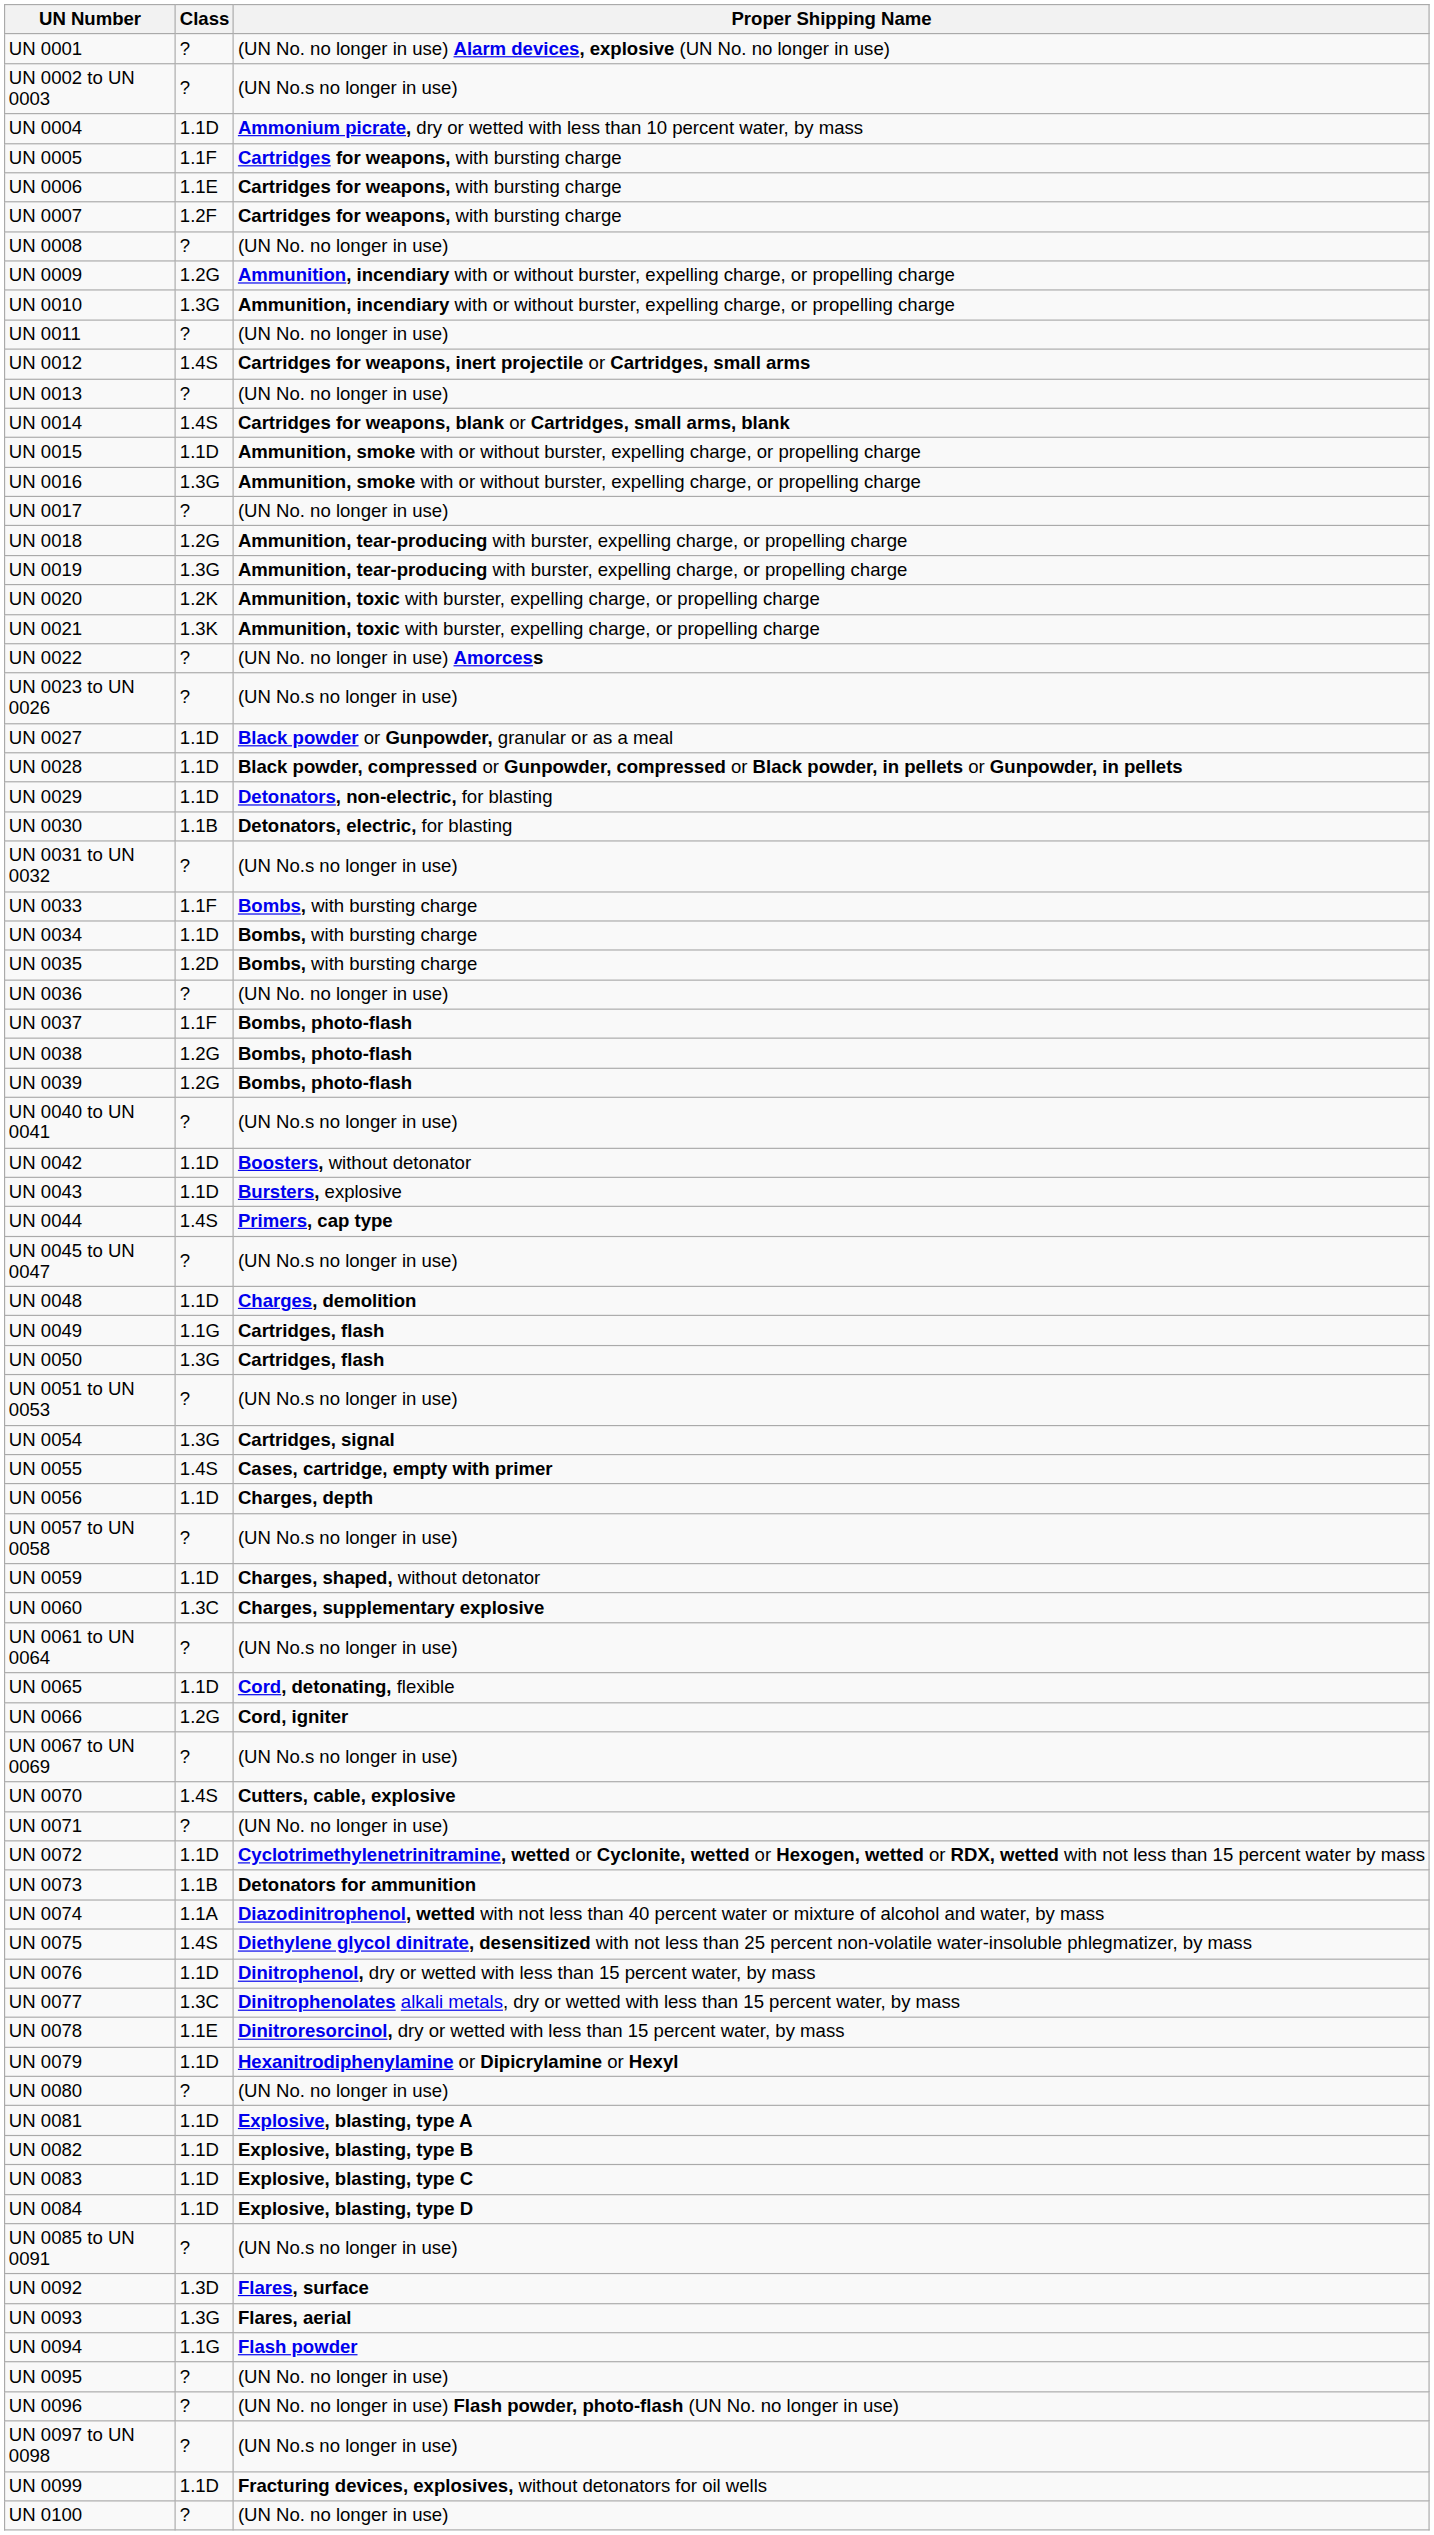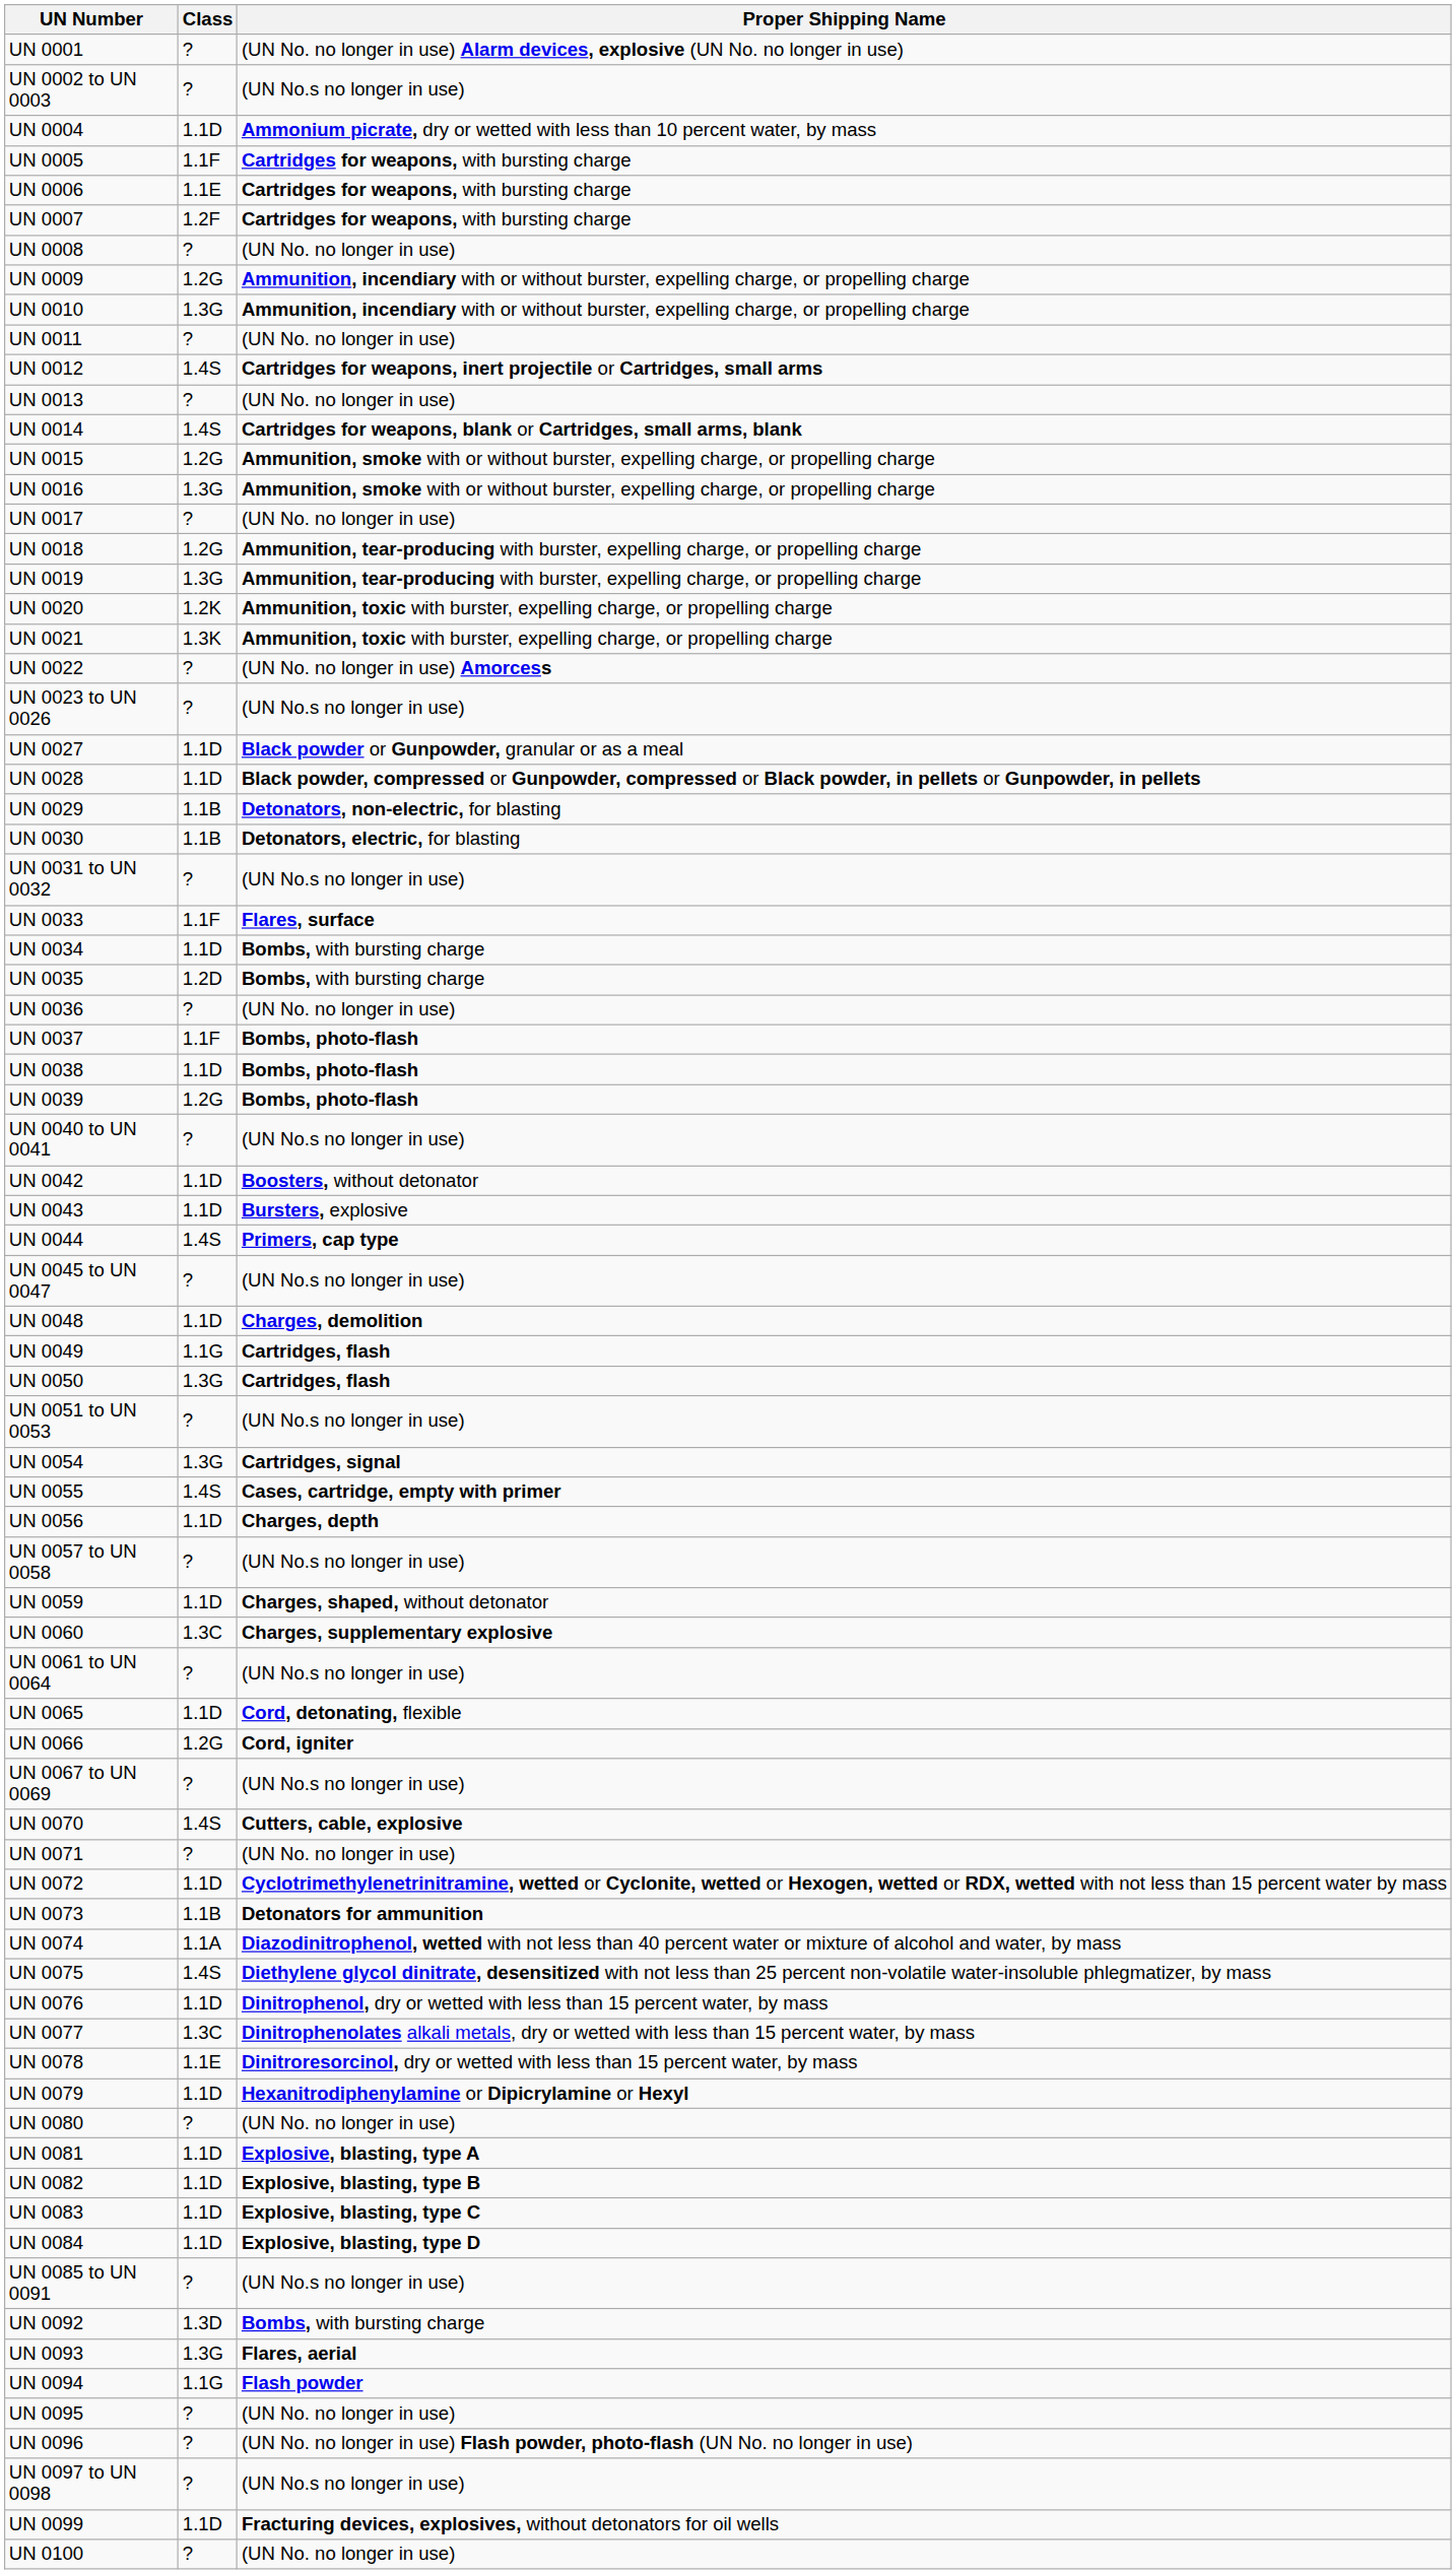UN 0015 | Class: 1.1D -> 1.2G
UN 0029 | Class: 1.1D -> 1.1B
UN 0033 | Proper Shipping Name: Bombs, with bursting charge -> Flares, surface
UN 0038 | Class: 1.2G -> 1.1D
UN 0092 | Proper Shipping Name: Flares, surface -> Bombs, with bursting charge
